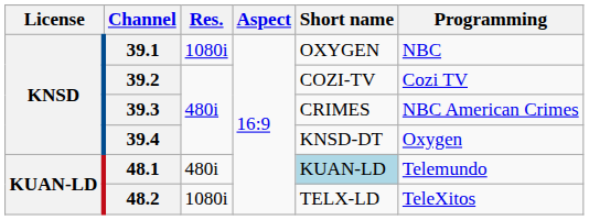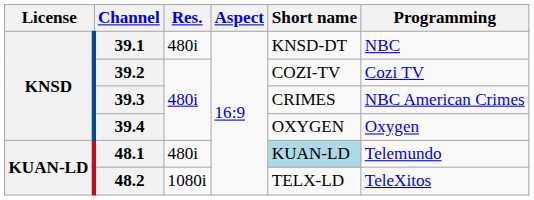39.1 | Res.: 1080i -> 480i
39.1 | Short name: OXYGEN -> KNSD-DT
39.4 | Short name: KNSD-DT -> OXYGEN
